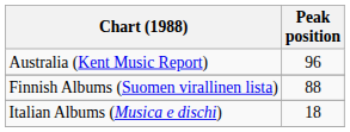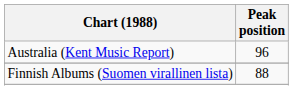- row: Italian Albums (Musica e dischi) | 18
